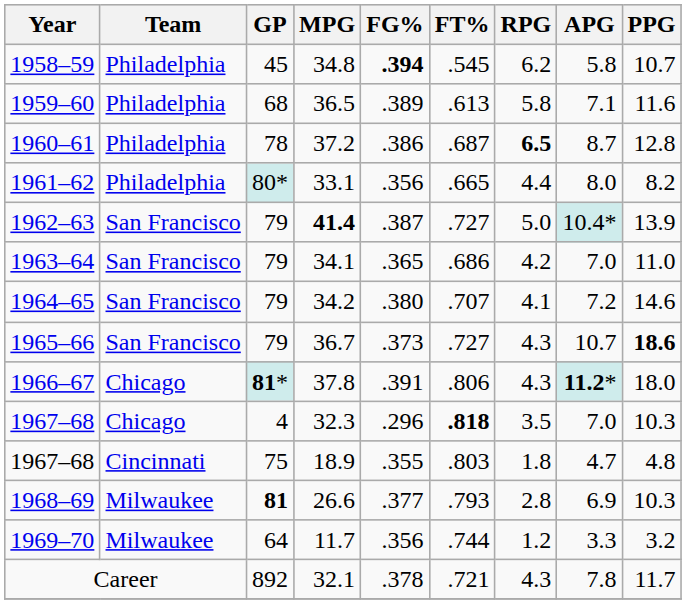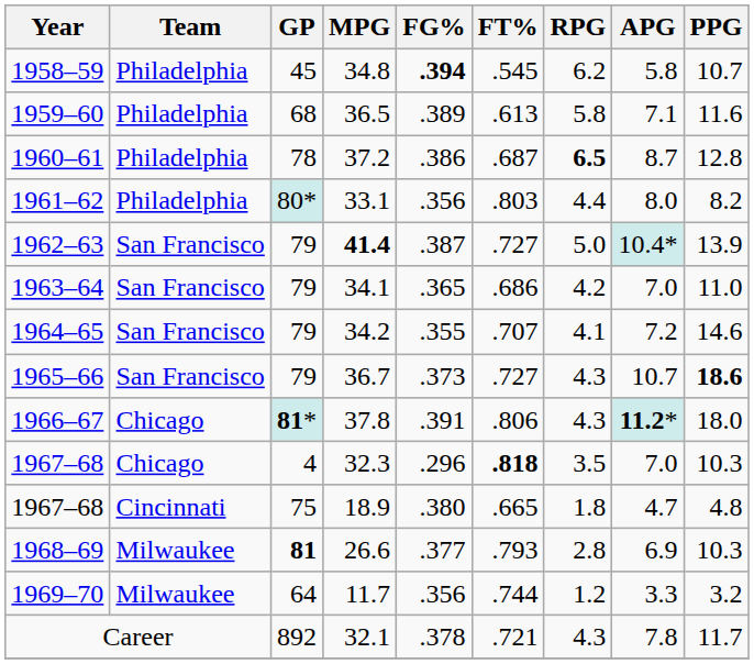33.1 | FT%: .665 -> .803
34.2 | FG%: .380 -> .355
18.9 | FG%: .355 -> .380
18.9 | FT%: .803 -> .665
